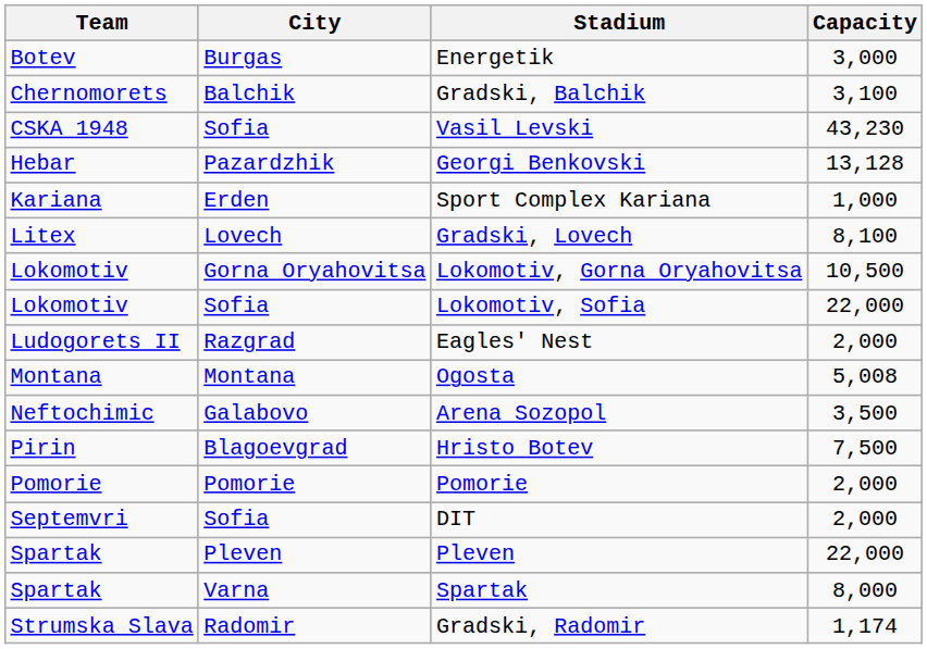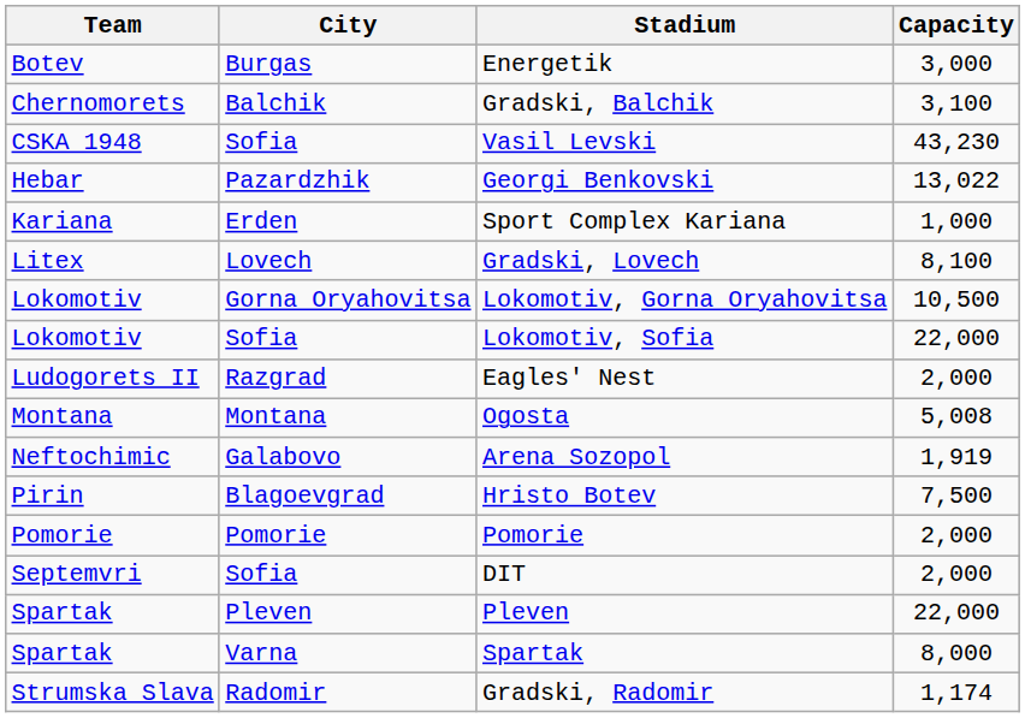Georgi Benkovski | Capacity: 13,128 -> 13,022
Arena Sozopol | Capacity: 3,500 -> 1,919
